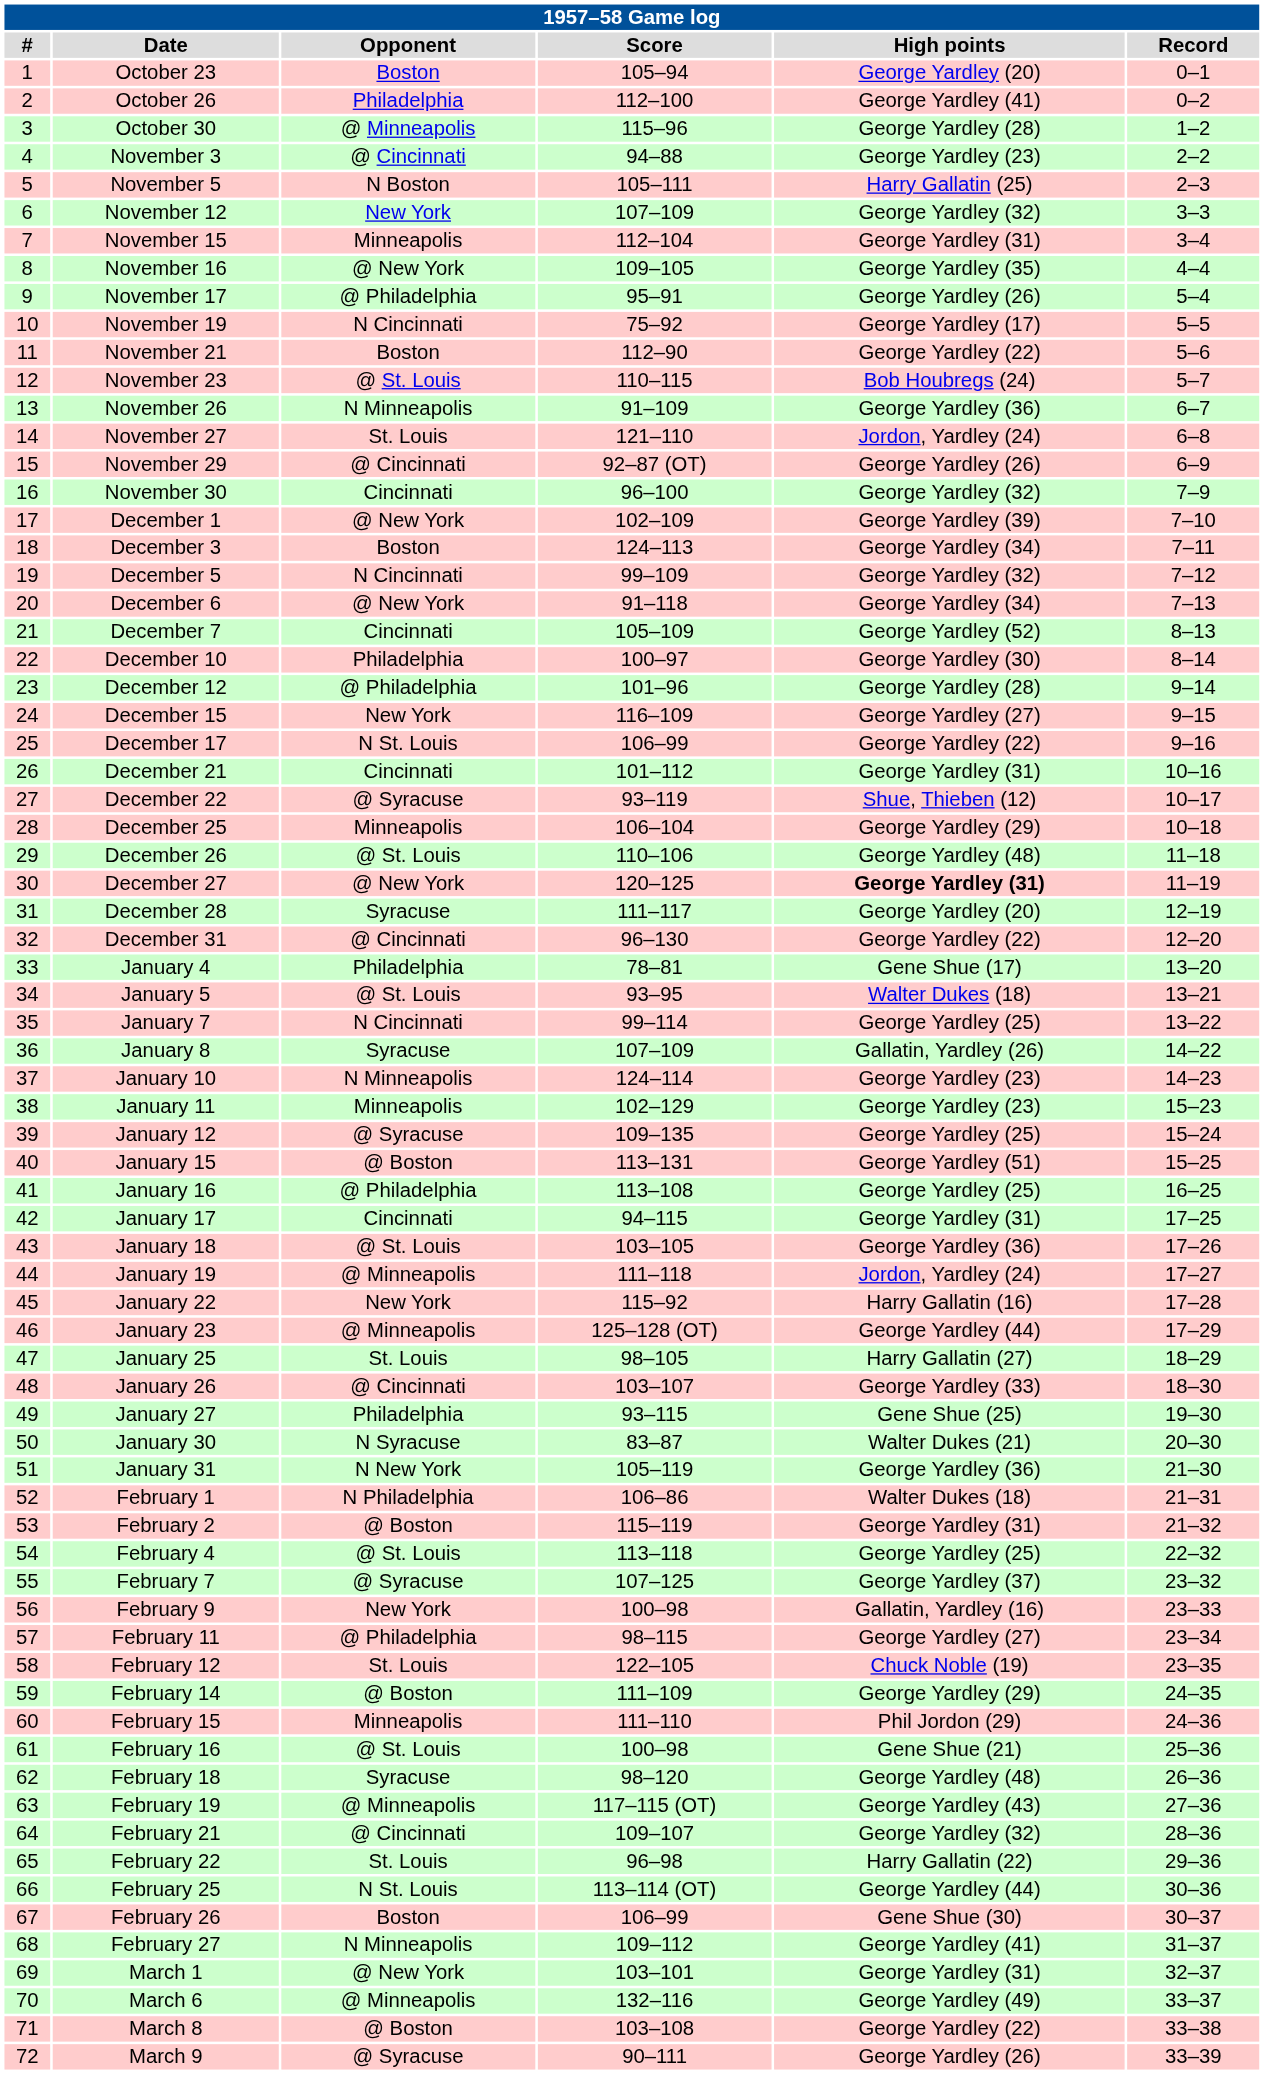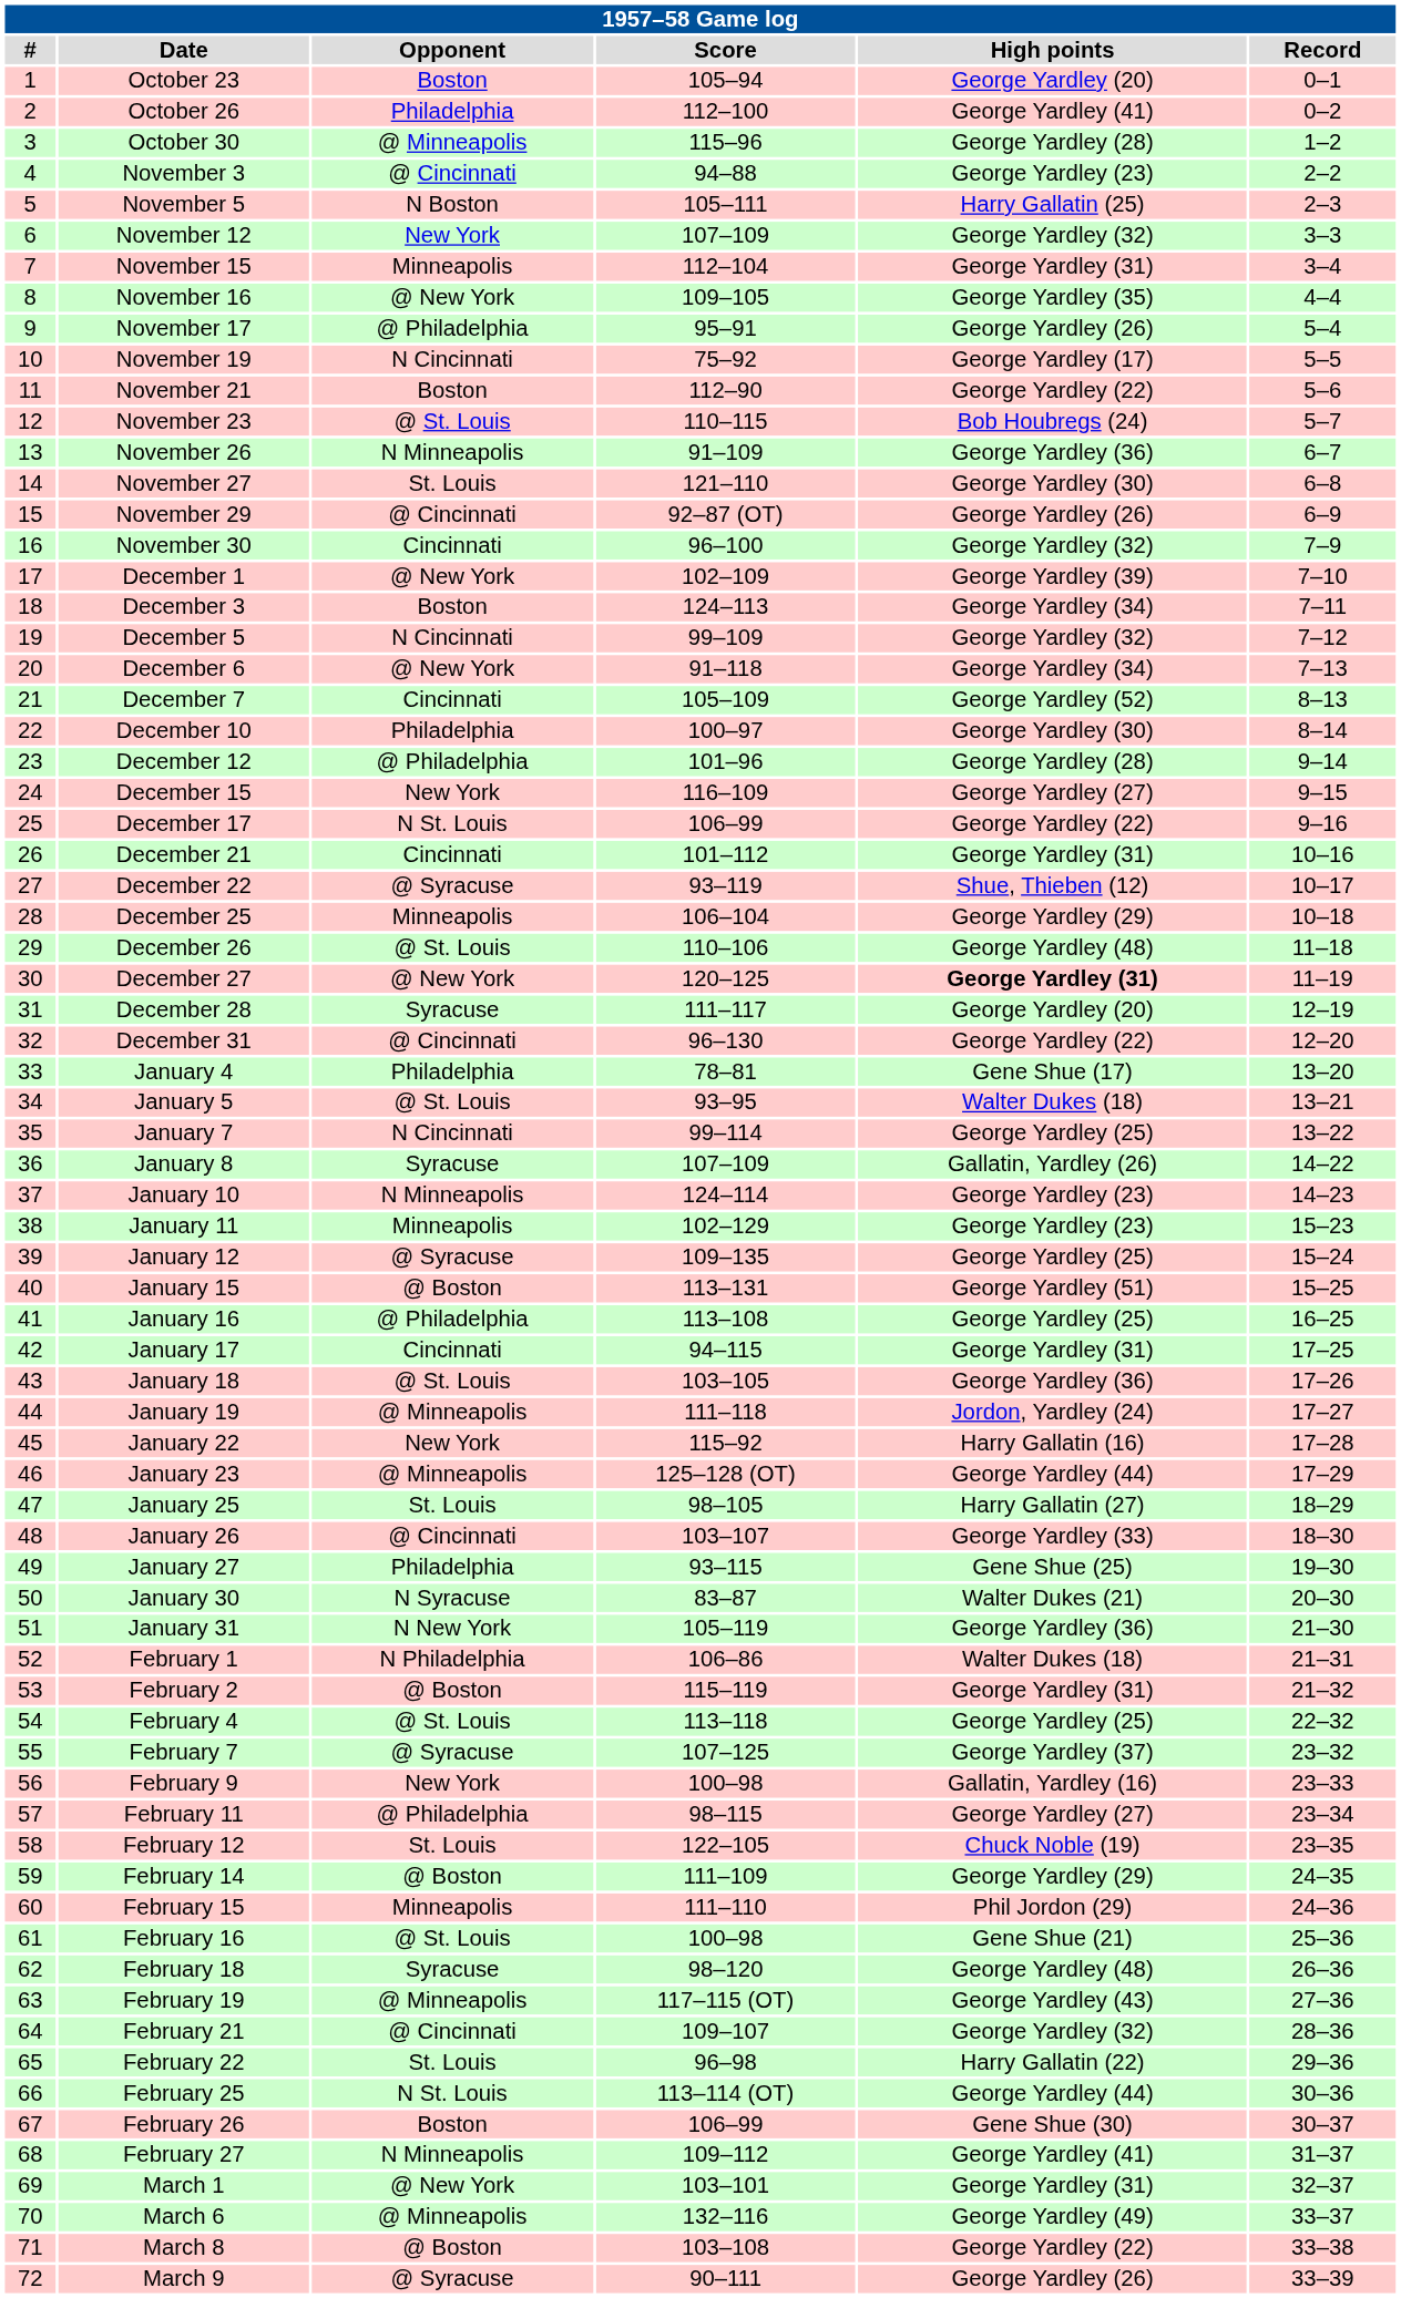November 27 | High points: Jordon, Yardley (24) -> George Yardley (30)
